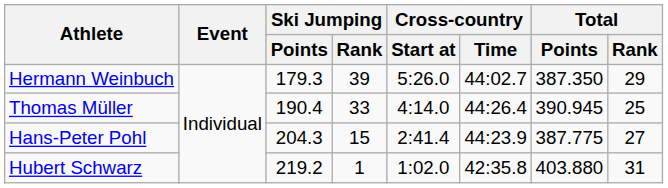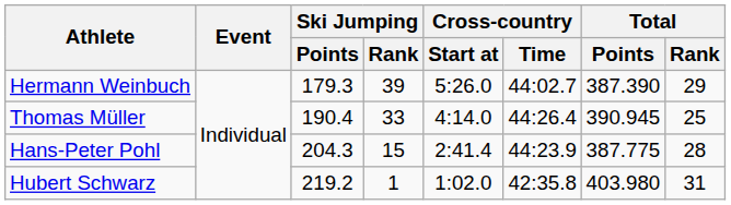Hermann Weinbuch | Total / Points: 387.350 -> 387.390
Hans-Peter Pohl | Total / Rank: 27 -> 28
Hubert Schwarz | Total / Points: 403.880 -> 403.980
